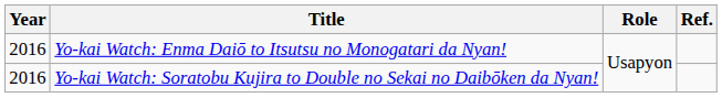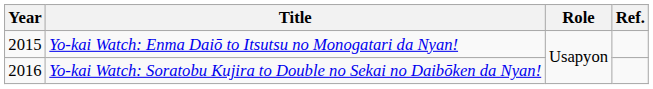Yo-kai Watch: Enma Daiō to Itsutsu no Monogatari da Nyan! | Year: 2016 -> 2015
